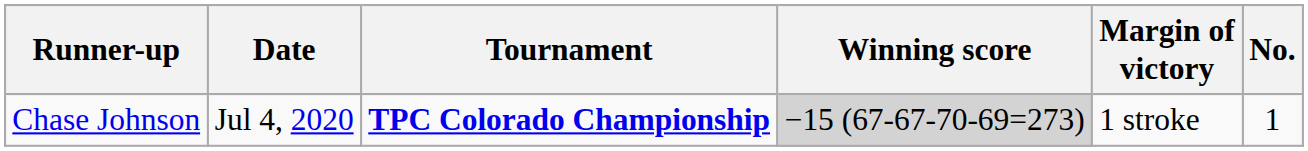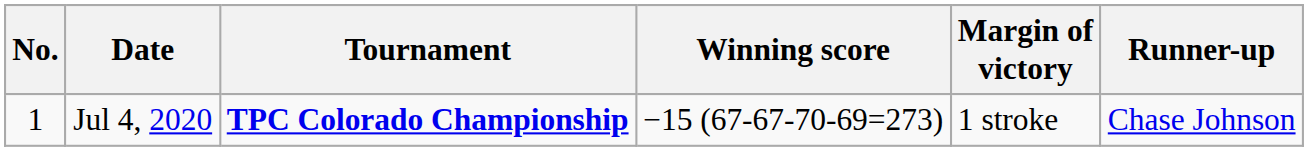columns swapped: No. <-> Runner-up
Jul 4, 2020 | Winning score: lightgrey background -> no background
